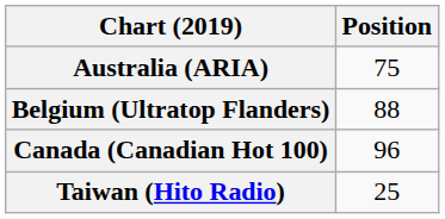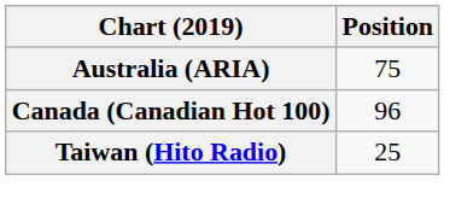- row: Belgium (Ultratop Flanders) | 88
